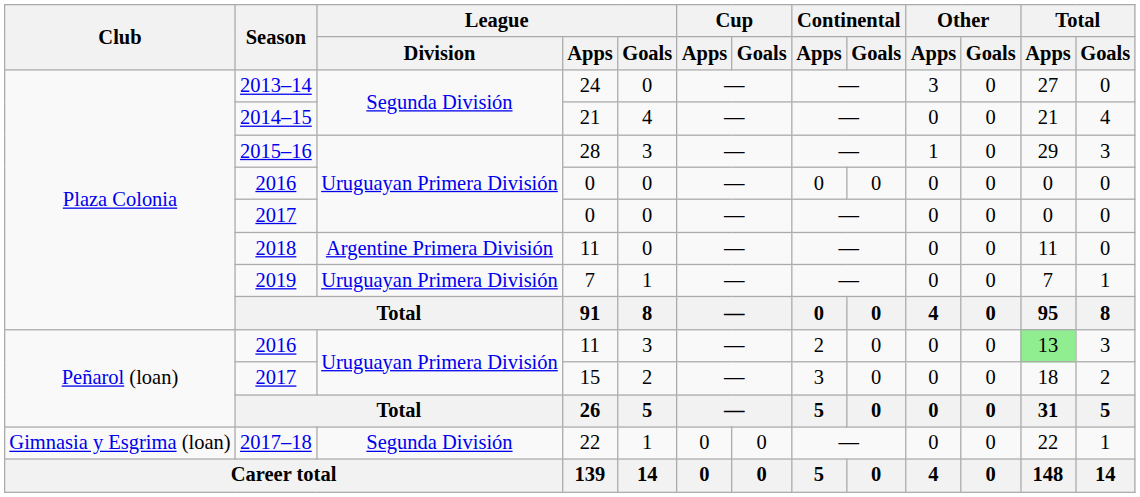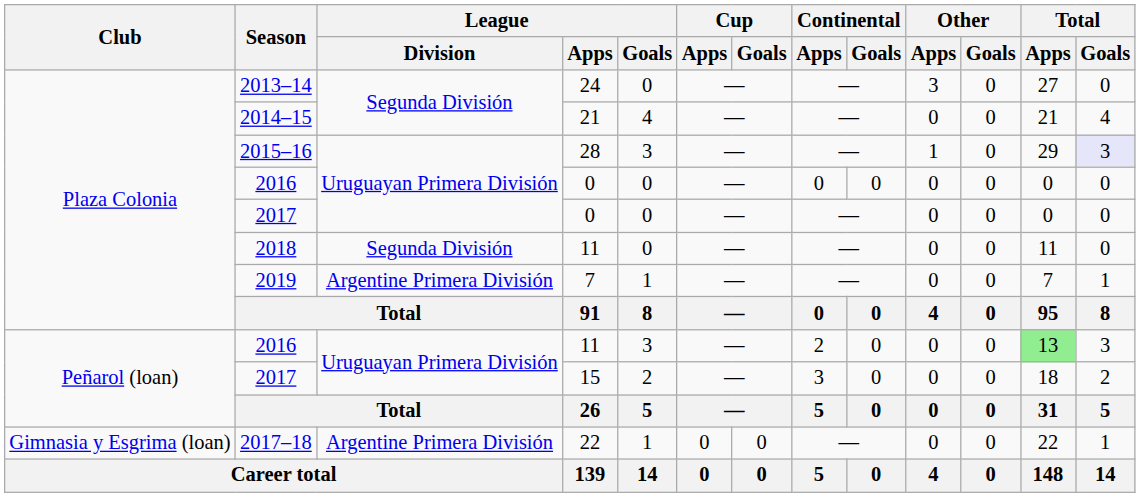2015–16 | Total / Goals: no background -> lavender background
2018 | League / Division: Argentine Primera División -> Segunda División
2019 | League / Division: Uruguayan Primera División -> Argentine Primera División
2017–18 | League / Division: Segunda División -> Argentine Primera División
